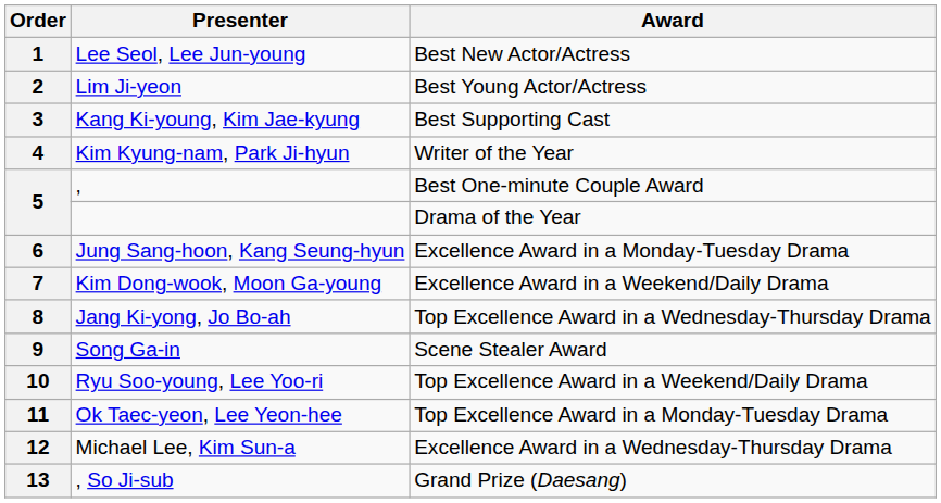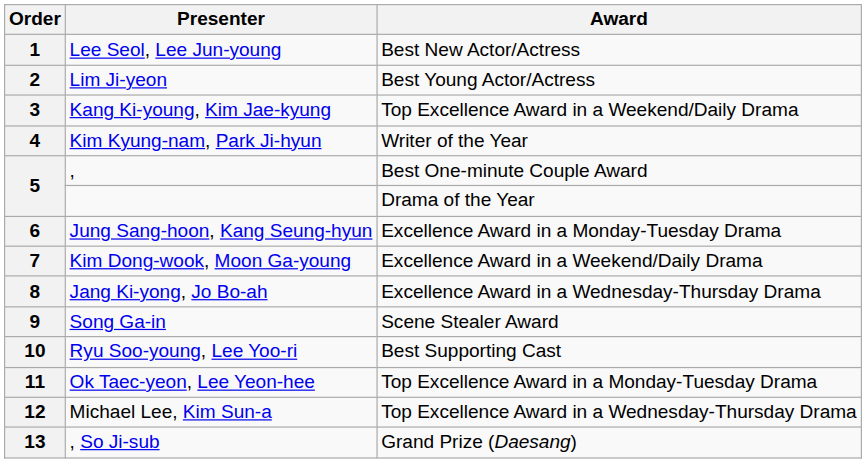3 | Award: Best Supporting Cast -> Top Excellence Award in a Weekend/Daily Drama
8 | Award: Top Excellence Award in a Wednesday-Thursday Drama -> Excellence Award in a Wednesday-Thursday Drama
10 | Award: Top Excellence Award in a Weekend/Daily Drama -> Best Supporting Cast
12 | Award: Excellence Award in a Wednesday-Thursday Drama -> Top Excellence Award in a Wednesday-Thursday Drama
